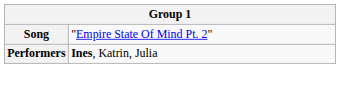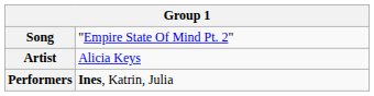+ row: Artist | Alicia Keys
